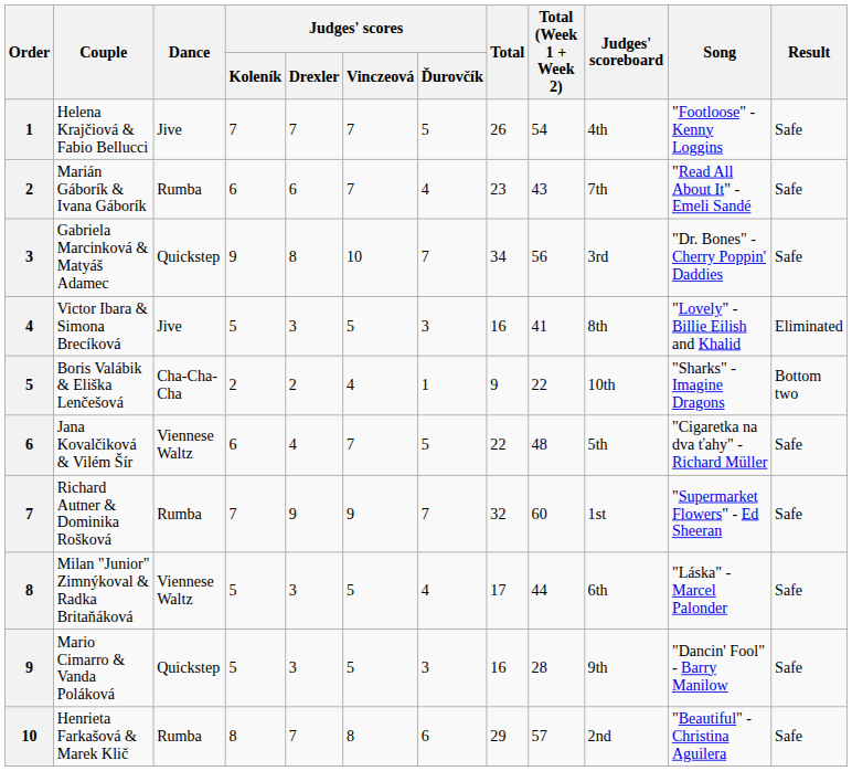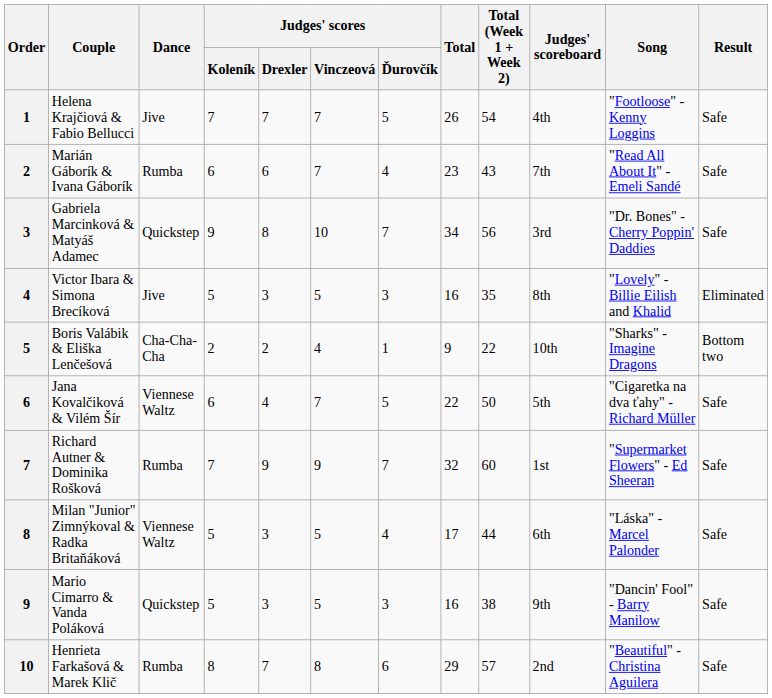Victor Ibara & Simona Brecíková | Total (Week 1 + Week 2): 41 -> 35
Jana Kovalčiková & Vilém Šír | Total (Week 1 + Week 2): 48 -> 50
Mario Cimarro & Vanda Poláková | Total (Week 1 + Week 2): 28 -> 38
